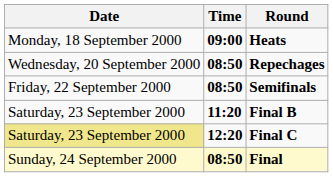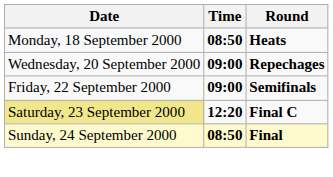Heats | Time: 09:00 -> 08:50
Repechages | Time: 08:50 -> 09:00
Semifinals | Time: 08:50 -> 09:00
- row: Saturday, 23 September 2000 | 11:20 | Final B
